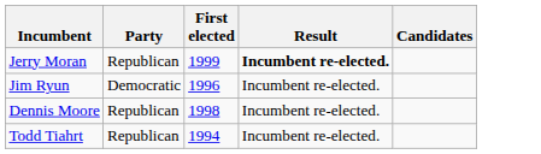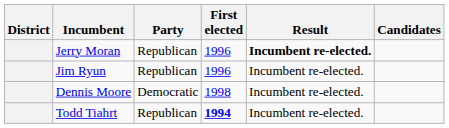+ column: District
Jerry Moran | First elected: 1999 -> 1996
Jim Ryun | Party: Democratic -> Republican
Dennis Moore | Party: Republican -> Democratic
Todd Tiahrt | First elected: normal -> bold
